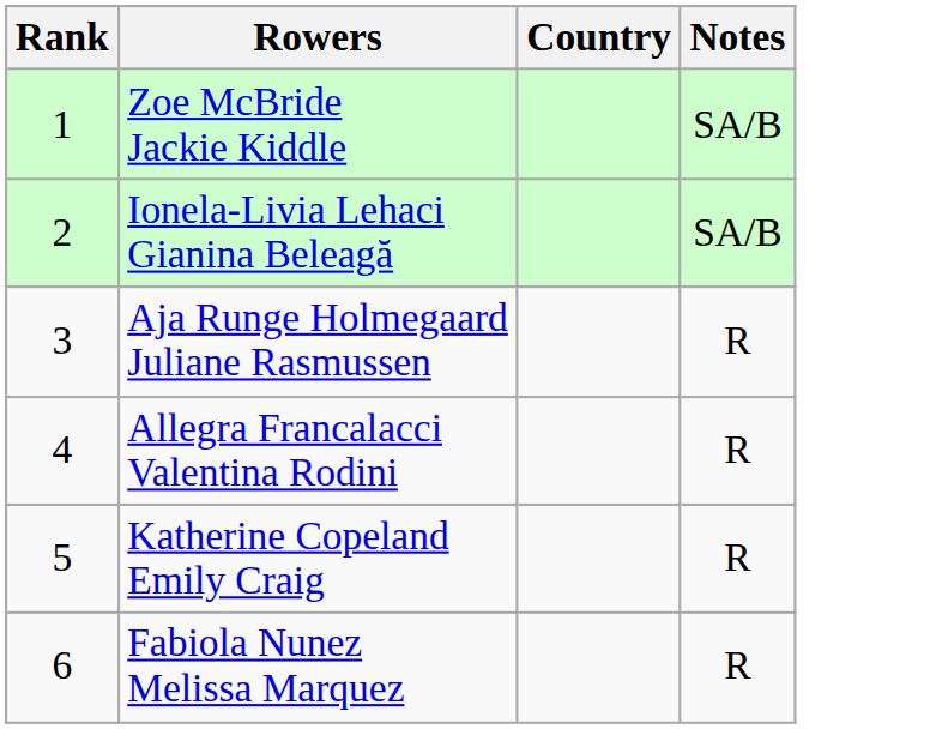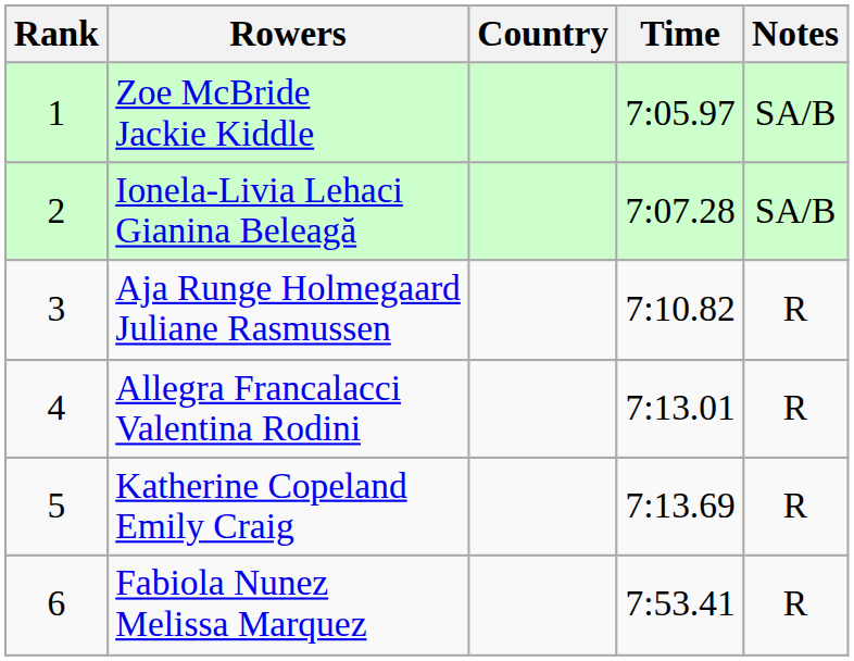+ column: Time | 7:05.97 | 7:07.28 | 7:10.82 | 7:13.01 | 7:13.69 | 7:53.41
